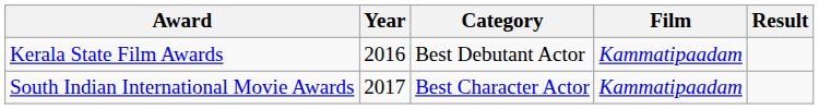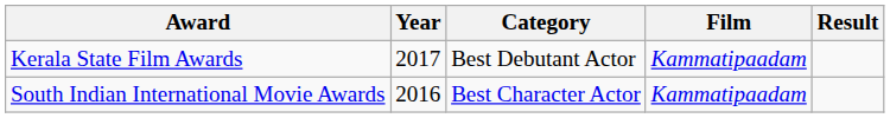Kerala State Film Awards | Year: 2016 -> 2017
South Indian International Movie Awards | Year: 2017 -> 2016
